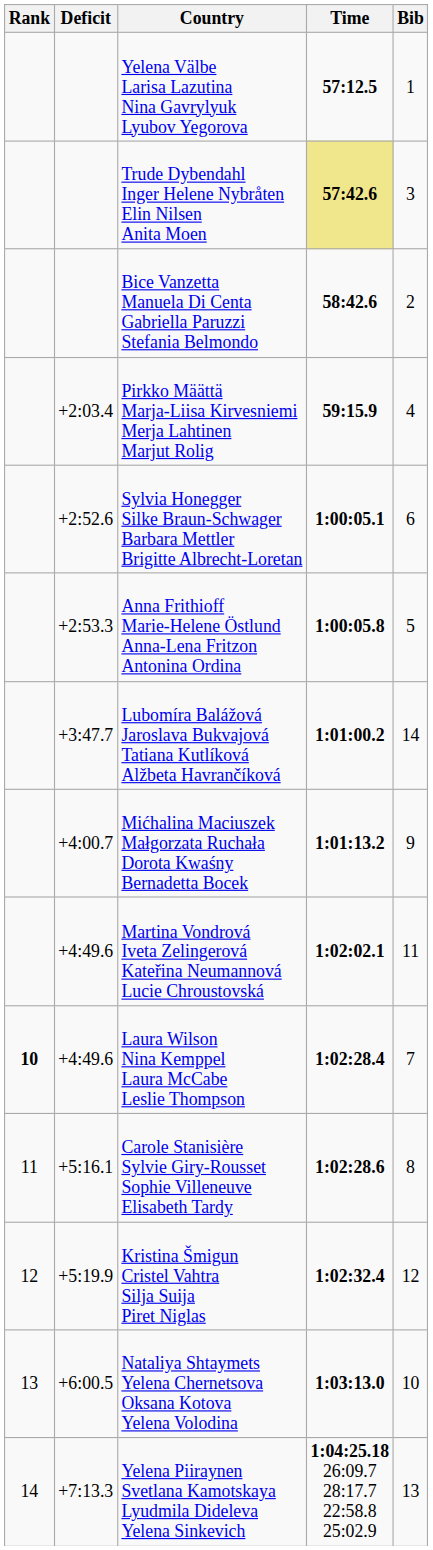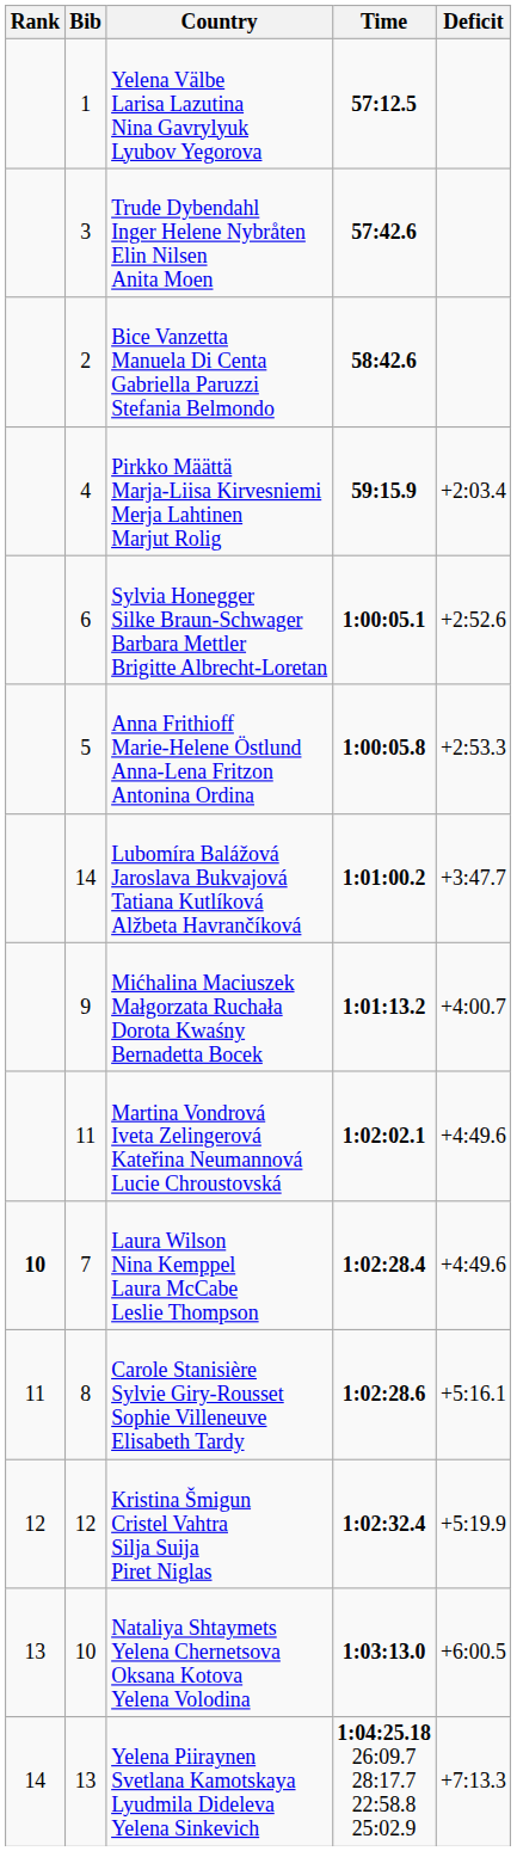columns swapped: Bib <-> Deficit
Trude Dybendahl Inger Helene Nybråten Elin Nilsen Anita Moen | Time: khaki background -> no background
